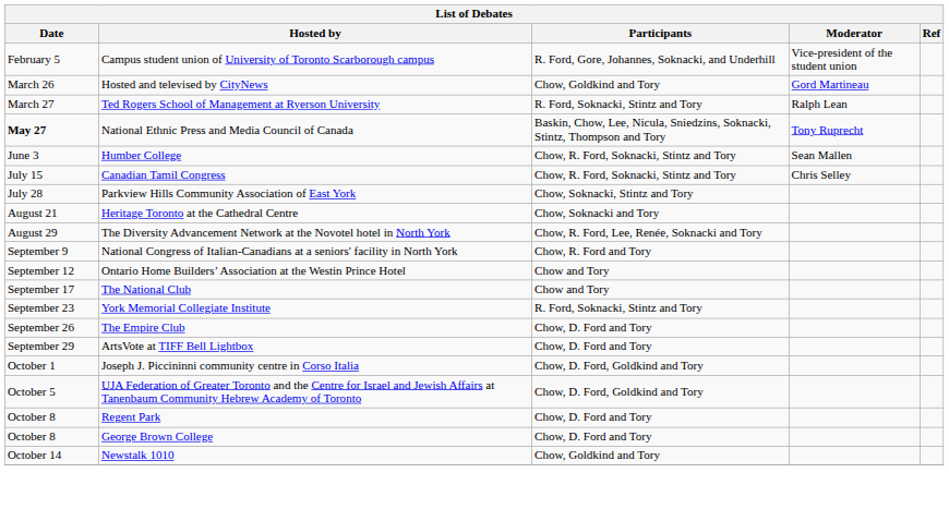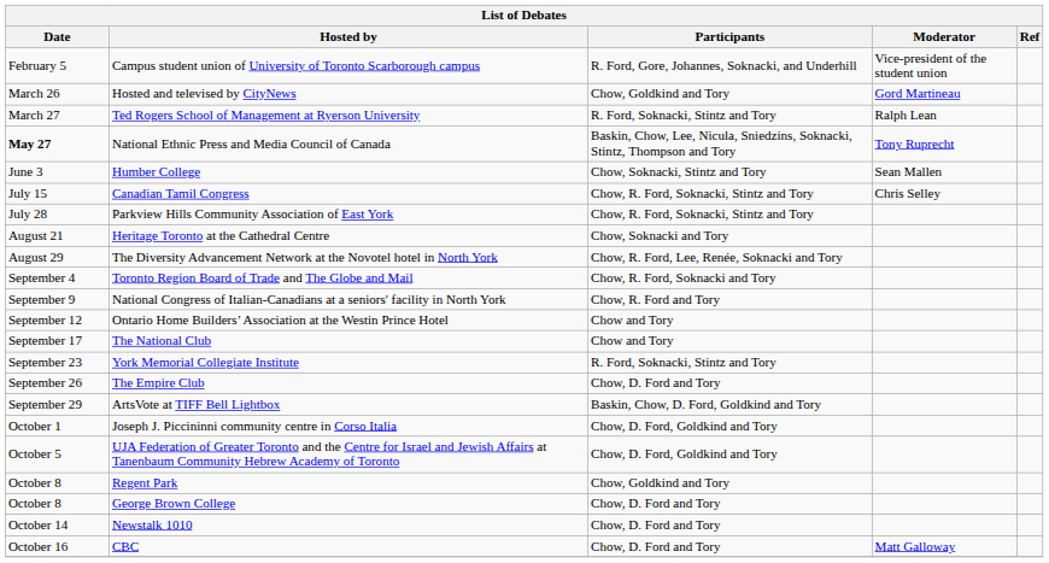Humber College | Participants: Chow, R. Ford, Soknacki, Stintz and Tory -> Chow, Soknacki, Stintz and Tory
Parkview Hills Community Association of East York | Participants: Chow, Soknacki, Stintz and Tory -> Chow, R. Ford, Soknacki, Stintz and Tory
+ row: September 4 | Toronto Region Board of Trade and The Globe and Mail | Chow, R. Ford, Soknacki and Tory
ArtsVote at TIFF Bell Lightbox | Participants: Chow, D. Ford and Tory -> Baskin, Chow, D. Ford, Goldkind and Tory
Regent Park | Participants: Chow, D. Ford and Tory -> Chow, Goldkind and Tory
Newstalk 1010 | Participants: Chow, Goldkind and Tory -> Chow, D. Ford and Tory
+ row: October 16 | CBC | Chow, D. Ford and Tory | Matt Galloway
